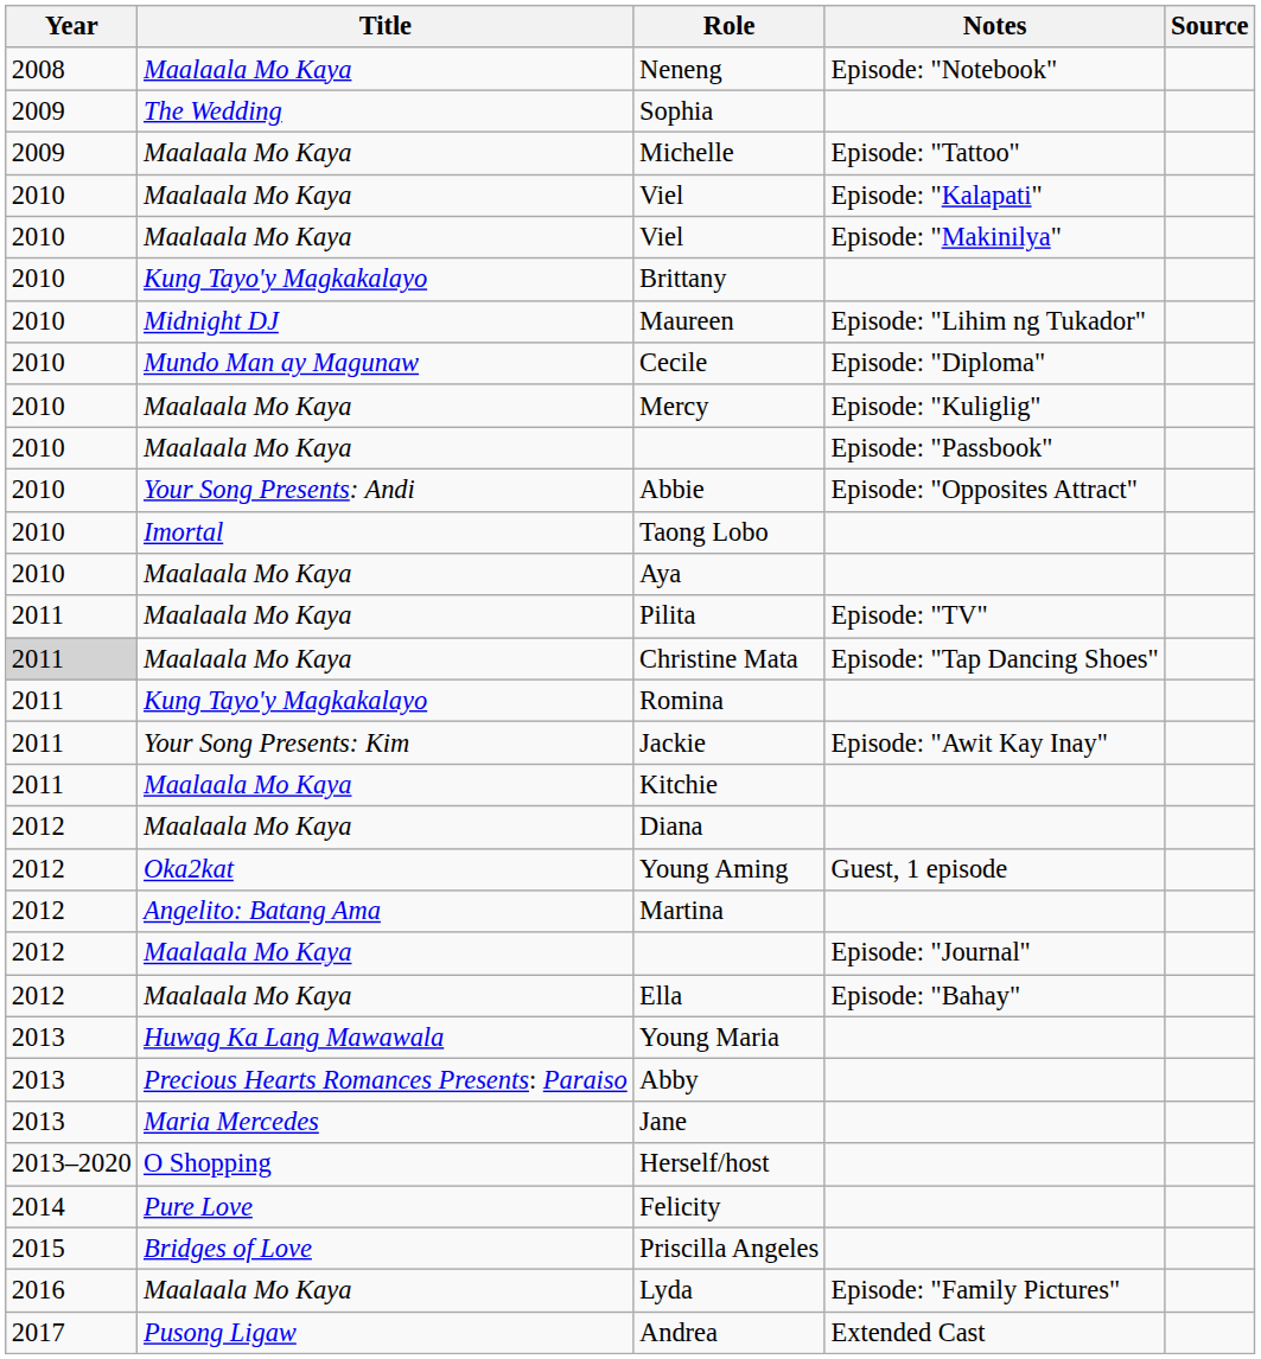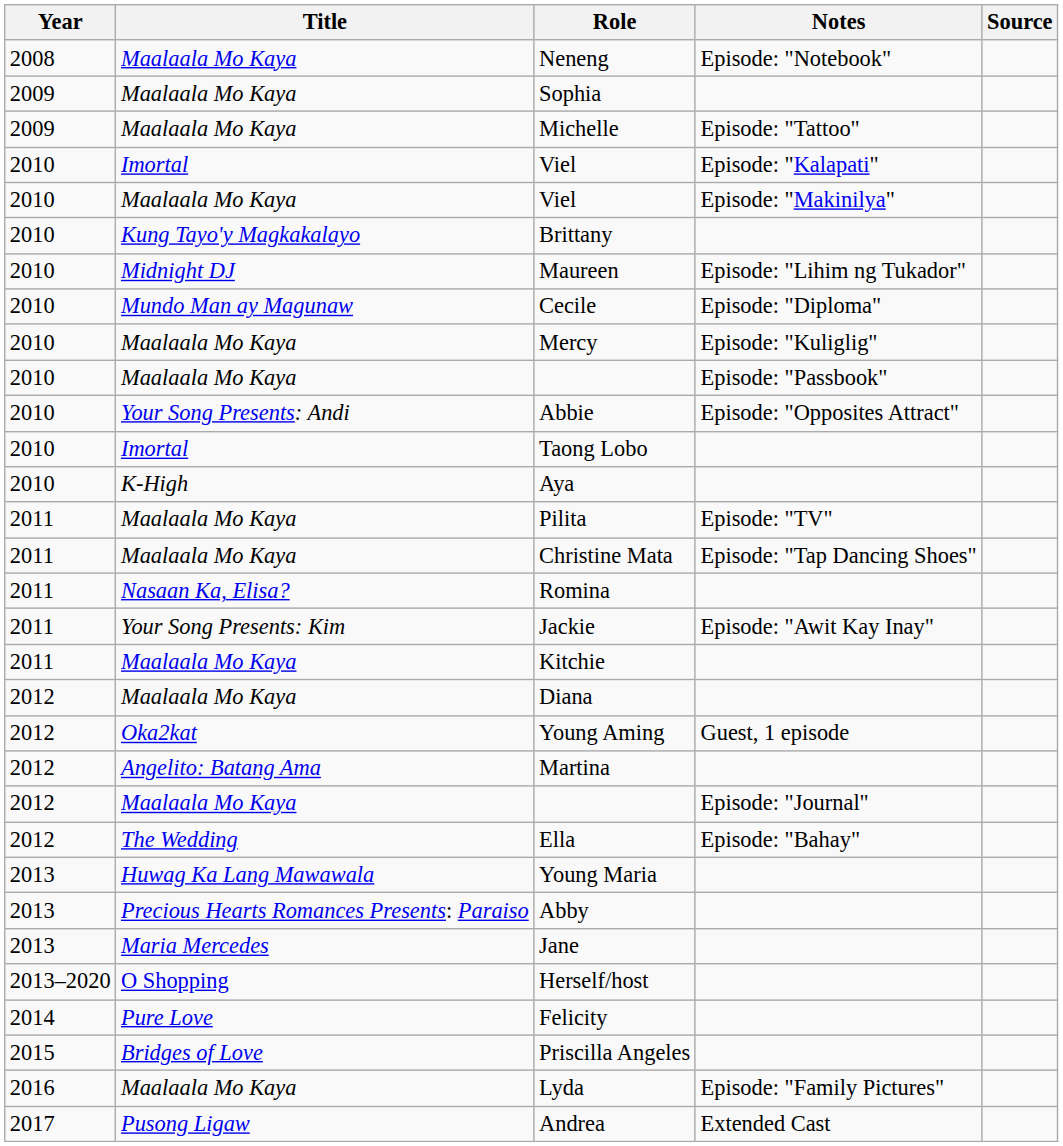Sophia | Title: The Wedding -> Maalaala Mo Kaya
Viel / Episode: "Kalapati" | Title: Maalaala Mo Kaya -> Imortal
Aya | Title: Maalaala Mo Kaya -> K-High
Christine Mata | Year: lightgrey background -> no background
Romina | Title: Kung Tayo'y Magkakalayo -> Nasaan Ka, Elisa?
Ella | Title: Maalaala Mo Kaya -> The Wedding
